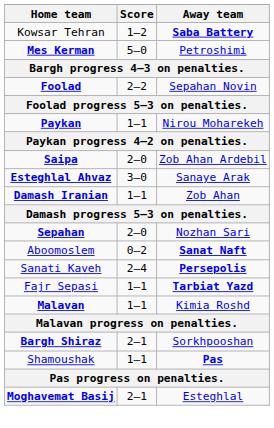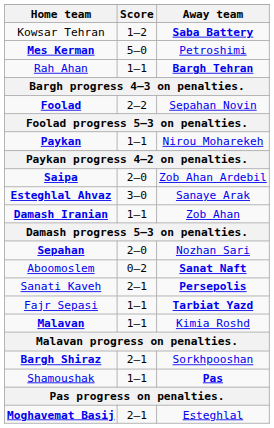+ row: Rah Ahan | 1–1 | Bargh Tehran
Sanati Kaveh | Score: 2–4 -> 2–1
